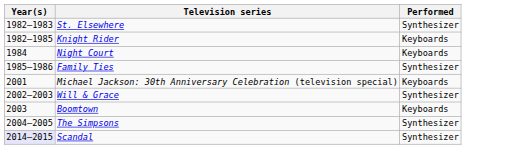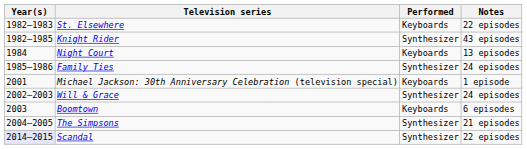+ column: Notes | 22 episodes | 43 episodes | 13 episodes | 24 episodes | 1 episode | 24 episodes | 6 episodes | 21 episodes | 22 episodes
St. Elsewhere | Performed: Synthesizer -> Keyboards
Knight Rider | Performed: Keyboards -> Synthesizer
